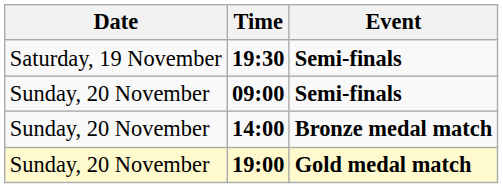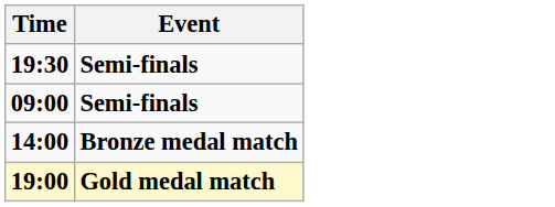- column: Date | Saturday, 19 November | Sunday, 20 November | Sunday, 20 November | Sunday, 20 November
